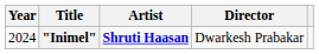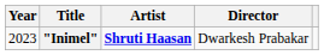"Inimel" | Year: 2024 -> 2023
